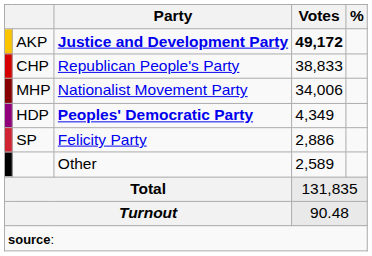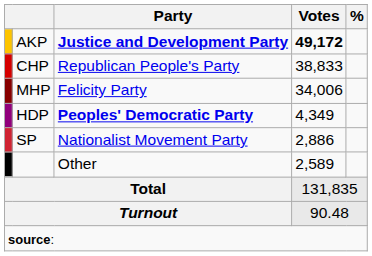MHP | Party: Nationalist Movement Party -> Felicity Party
SP | Party: Felicity Party -> Nationalist Movement Party
